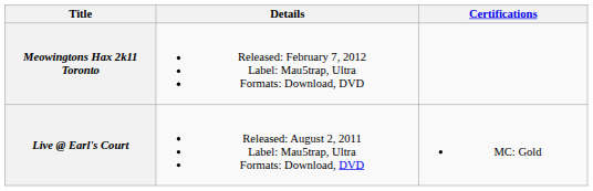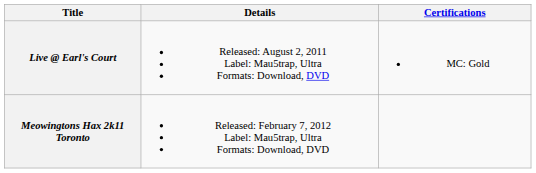rows swapped: Live @ Earl's Court <-> Meowingtons Hax 2k11 Toronto
